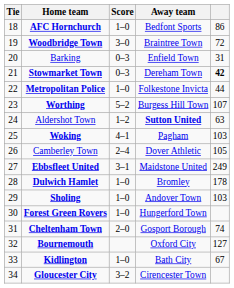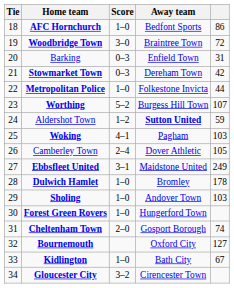Stowmarket Town | column 5: bold -> normal
Aldershot Town | column 5: 63 -> 59
